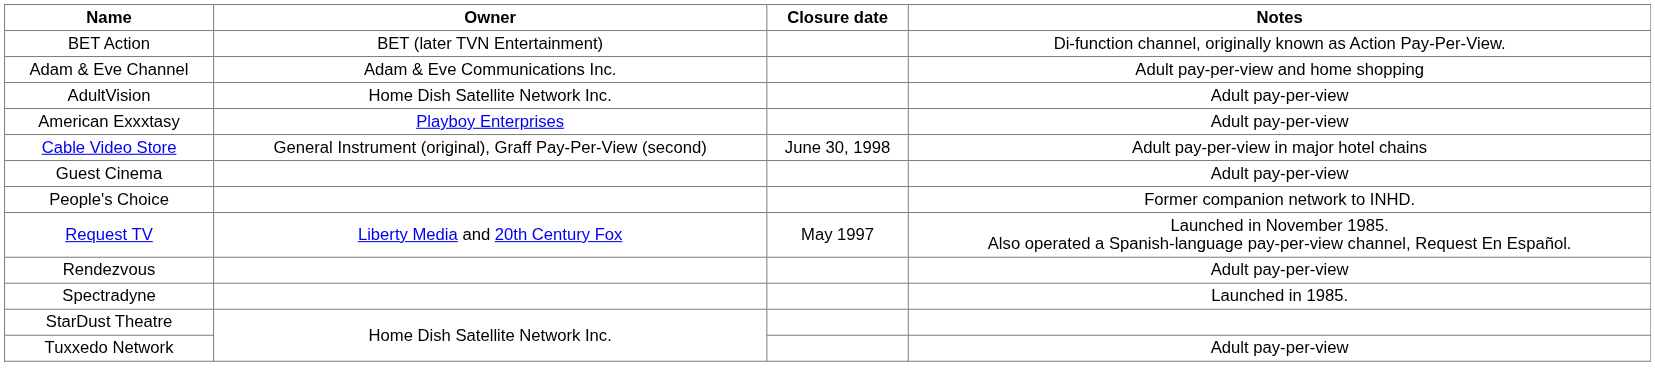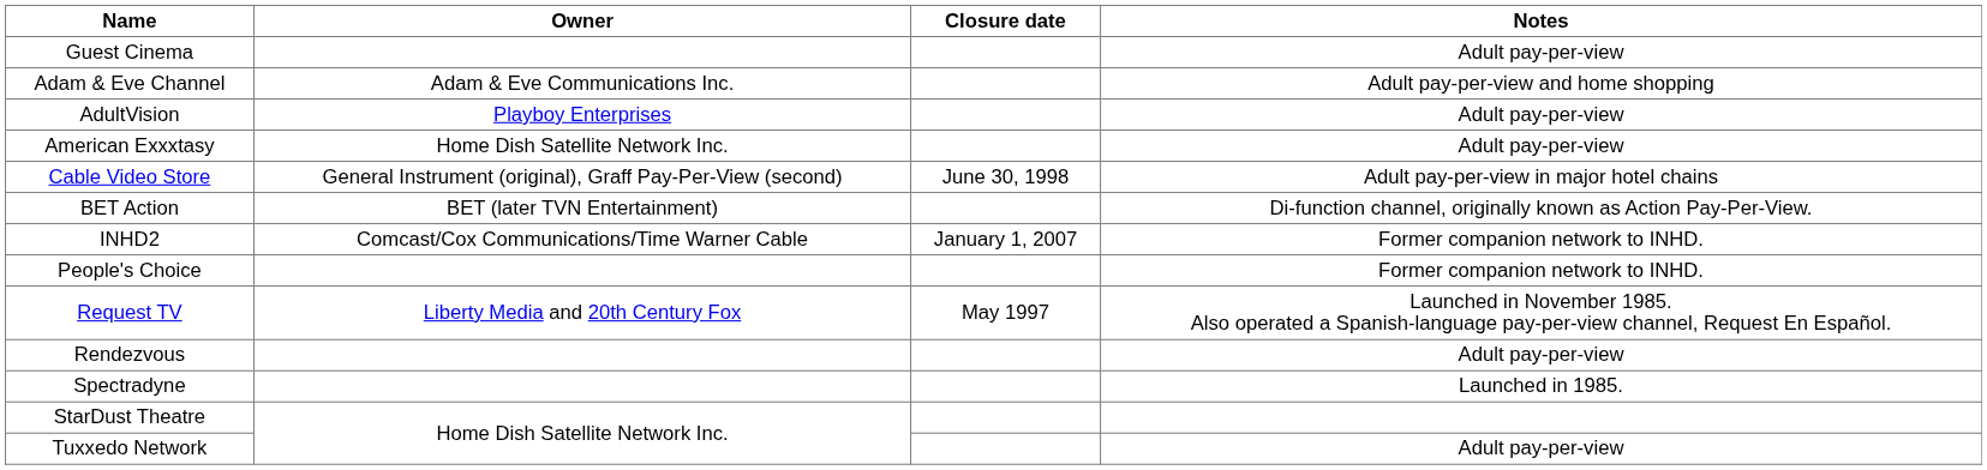rows swapped: BET Action <-> Guest Cinema
AdultVision | Owner: Home Dish Satellite Network Inc. -> Playboy Enterprises
American Exxxtasy | Owner: Playboy Enterprises -> Home Dish Satellite Network Inc.
+ row: INHD2 | Comcast/Cox Communications/Time Warner Cable | January 1, 2007 | Former companion network to INHD.
